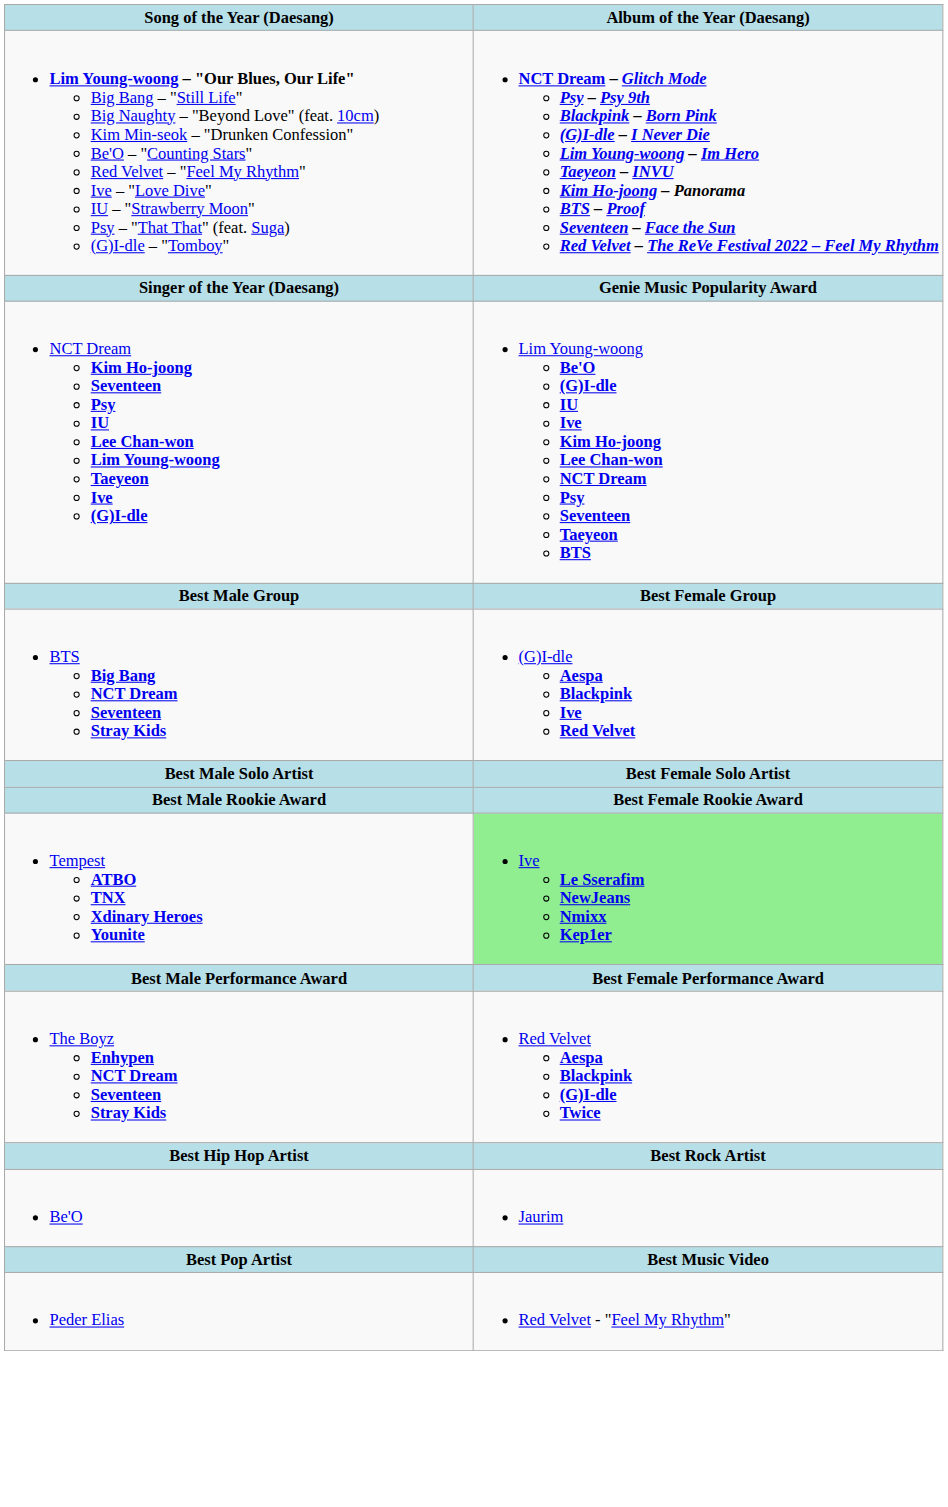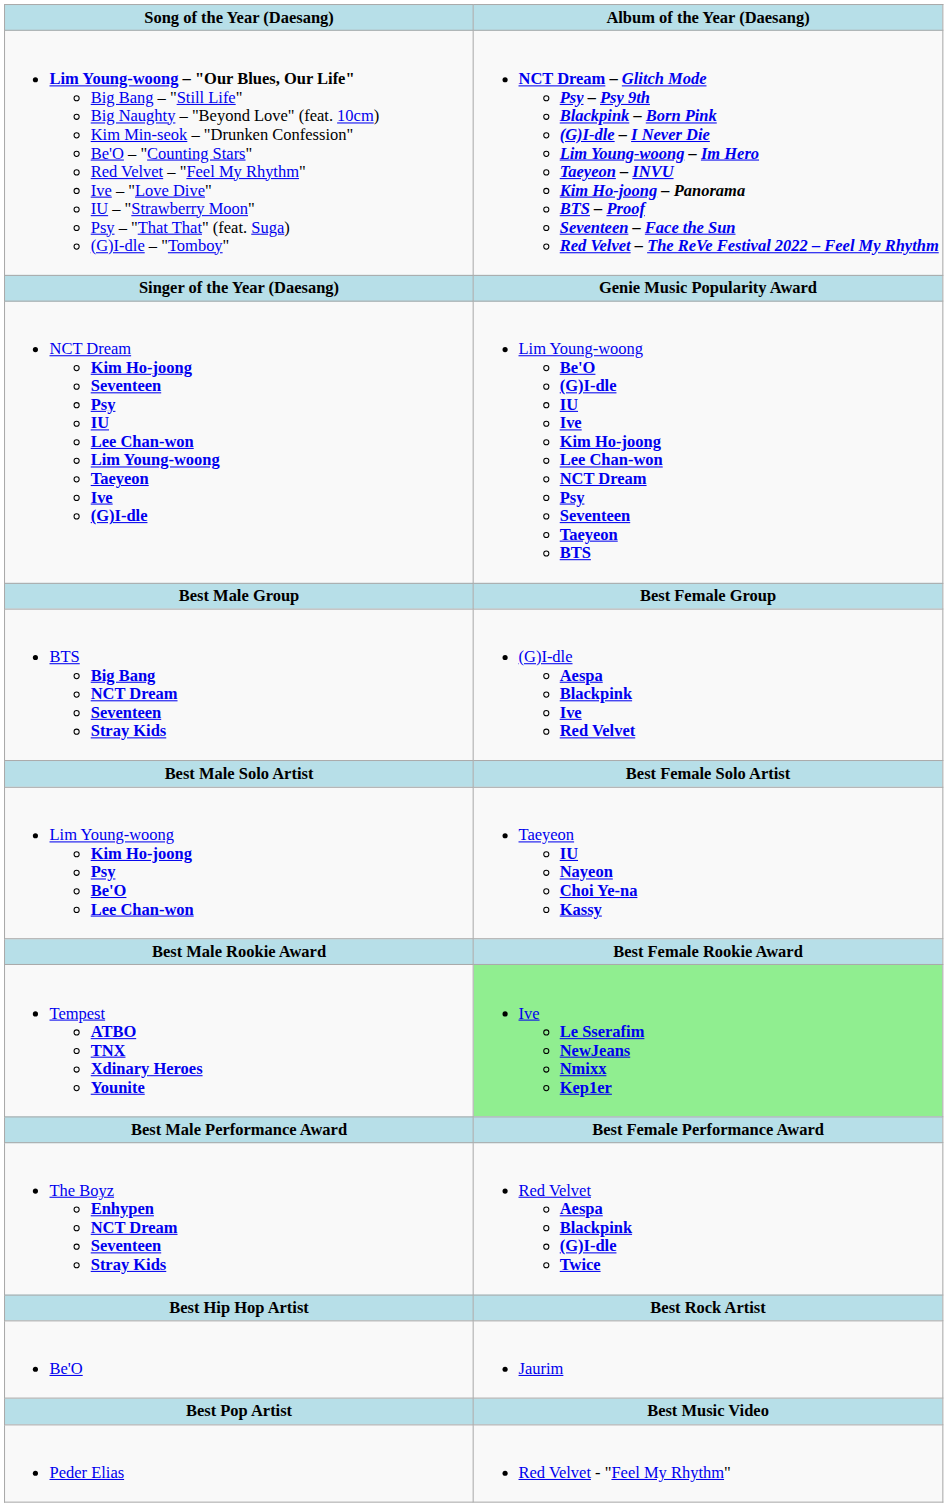+ row: Lim Young-woong Kim Ho-joong Psy Be'O Lee Chan-won | Taeyeon IU Nayeon Choi Ye-na Kassy
